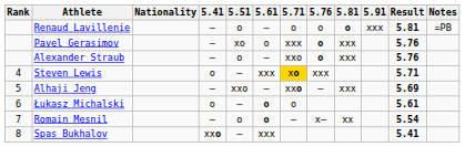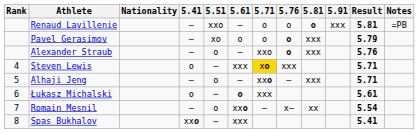Renaud Lavillenie | 5.51: o -> xxo
Pavel Gerasimov | 5.71: xxx -> o
Pavel Gerasimov | Result: 5.76 -> 5.79
Alhaji Jeng | 5.51: xxo -> o
Alhaji Jeng | Result: 5.69 -> 5.71
Łukasz Michalski | 5.71: o -> xxx
Romain Mesnil | 5.61: o -> xxo
